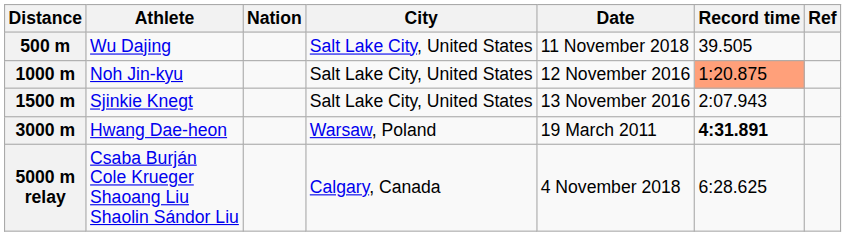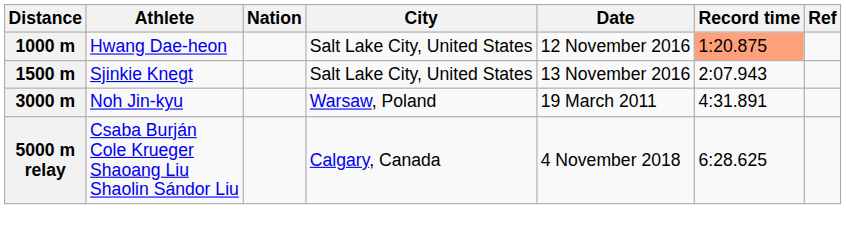- row: 500 m | Wu Dajing | Salt Lake City, United States | 11 November 2018 | 39.505
1000 m | Athlete: Noh Jin-kyu -> Hwang Dae-heon
3000 m | Athlete: Hwang Dae-heon -> Noh Jin-kyu
3000 m | Record time: bold -> normal
